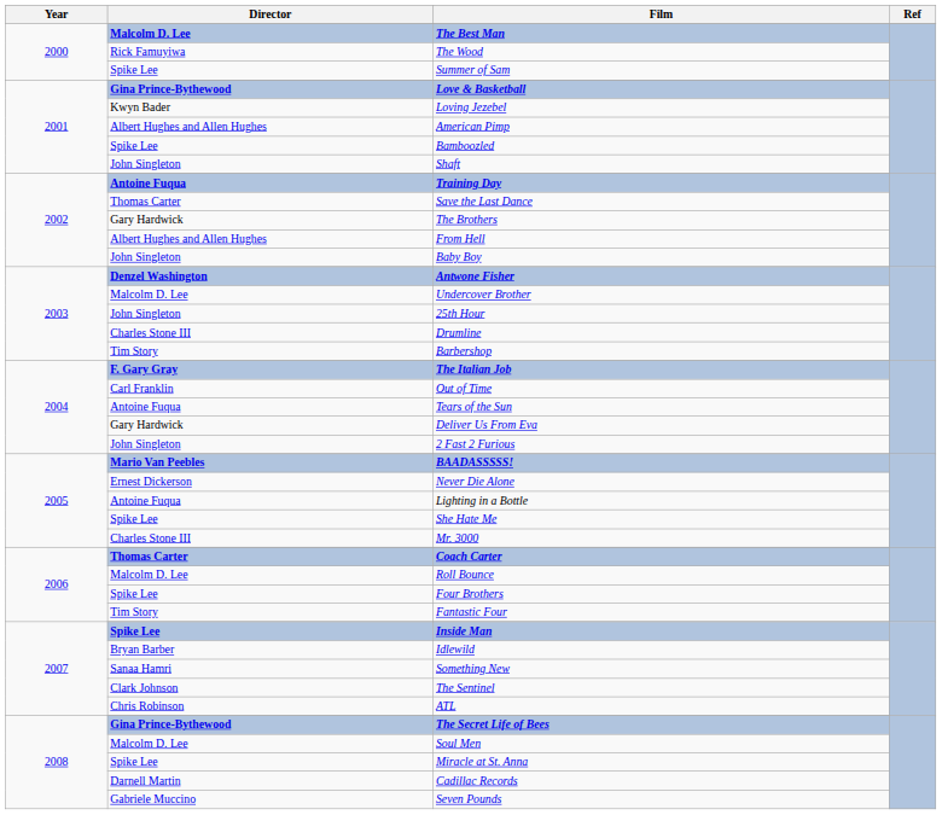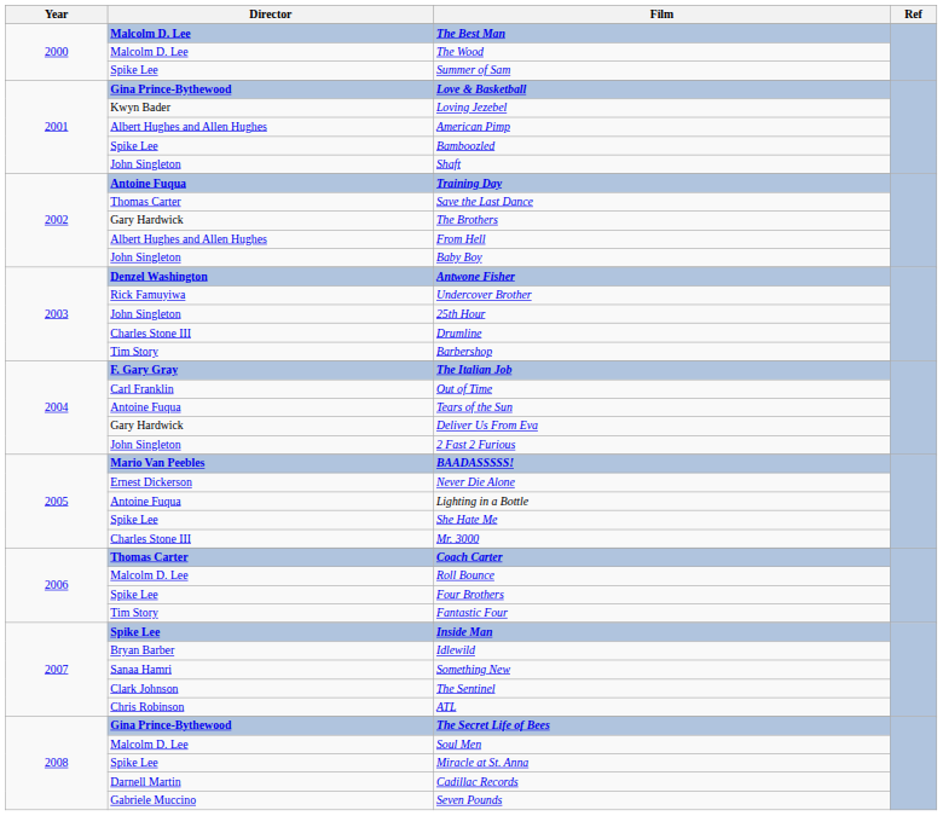The Wood | Director: Rick Famuyiwa -> Malcolm D. Lee
Undercover Brother | Director: Malcolm D. Lee -> Rick Famuyiwa
